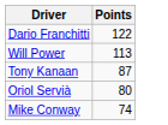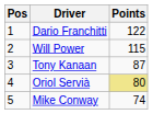+ column: Pos | 1 | 2 | 3 | 4 | 5
Will Power | Points: 113 -> 115
Oriol Servià | Points: no background -> khaki background
